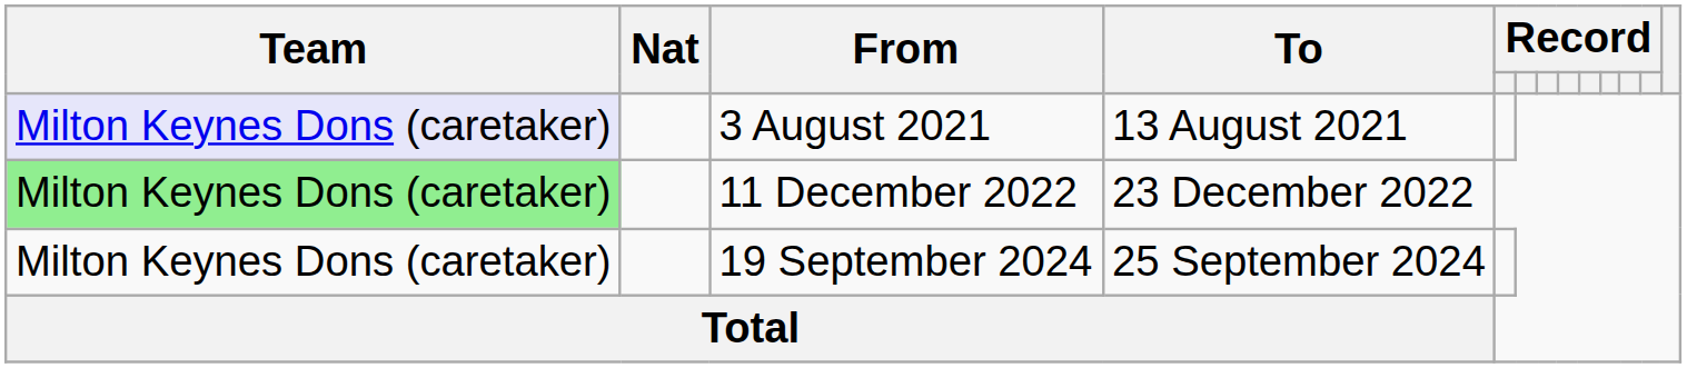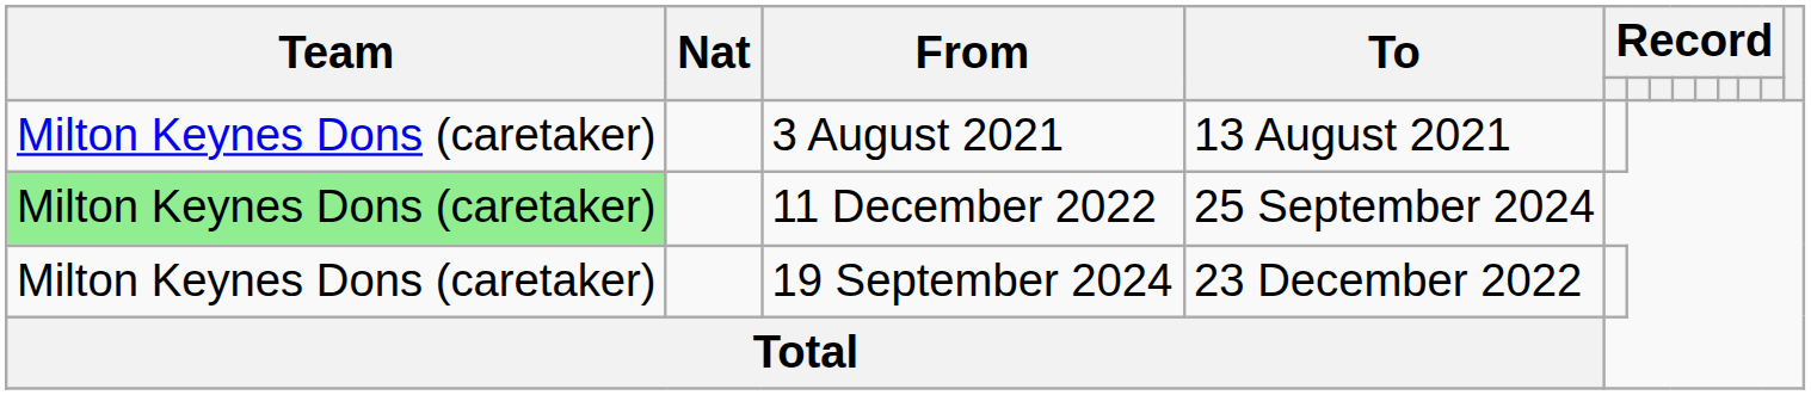3 August 2021 | Team: lavender background -> no background
11 December 2022 | To: 23 December 2022 -> 25 September 2024
19 September 2024 | To: 25 September 2024 -> 23 December 2022
